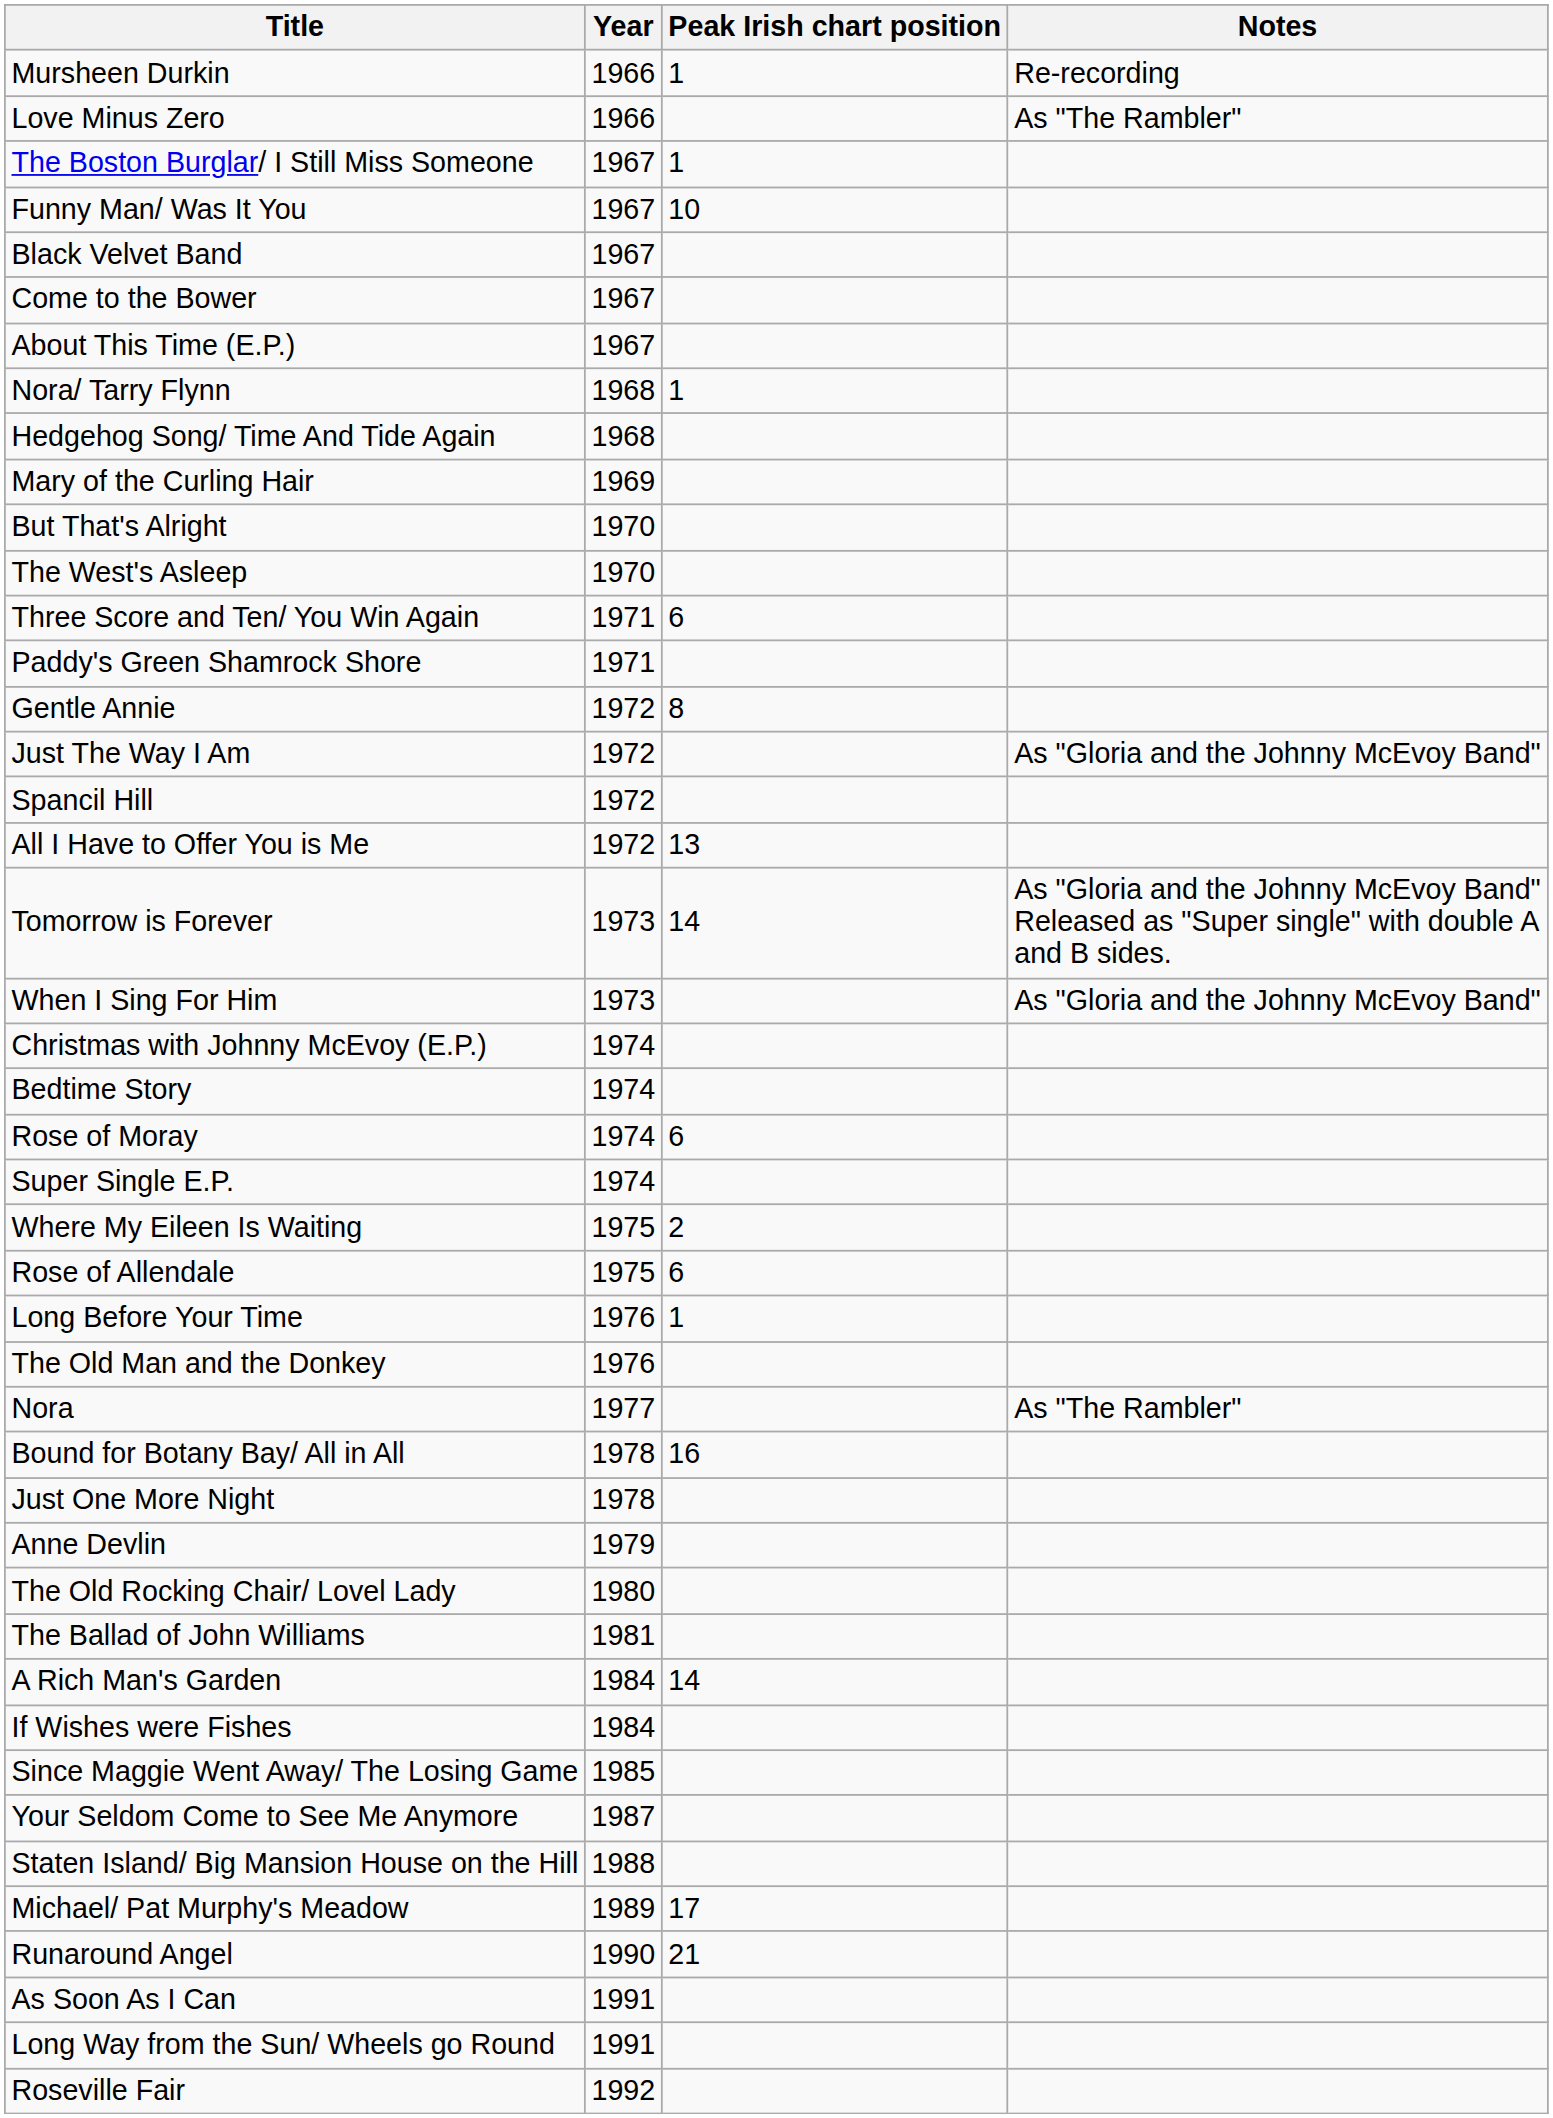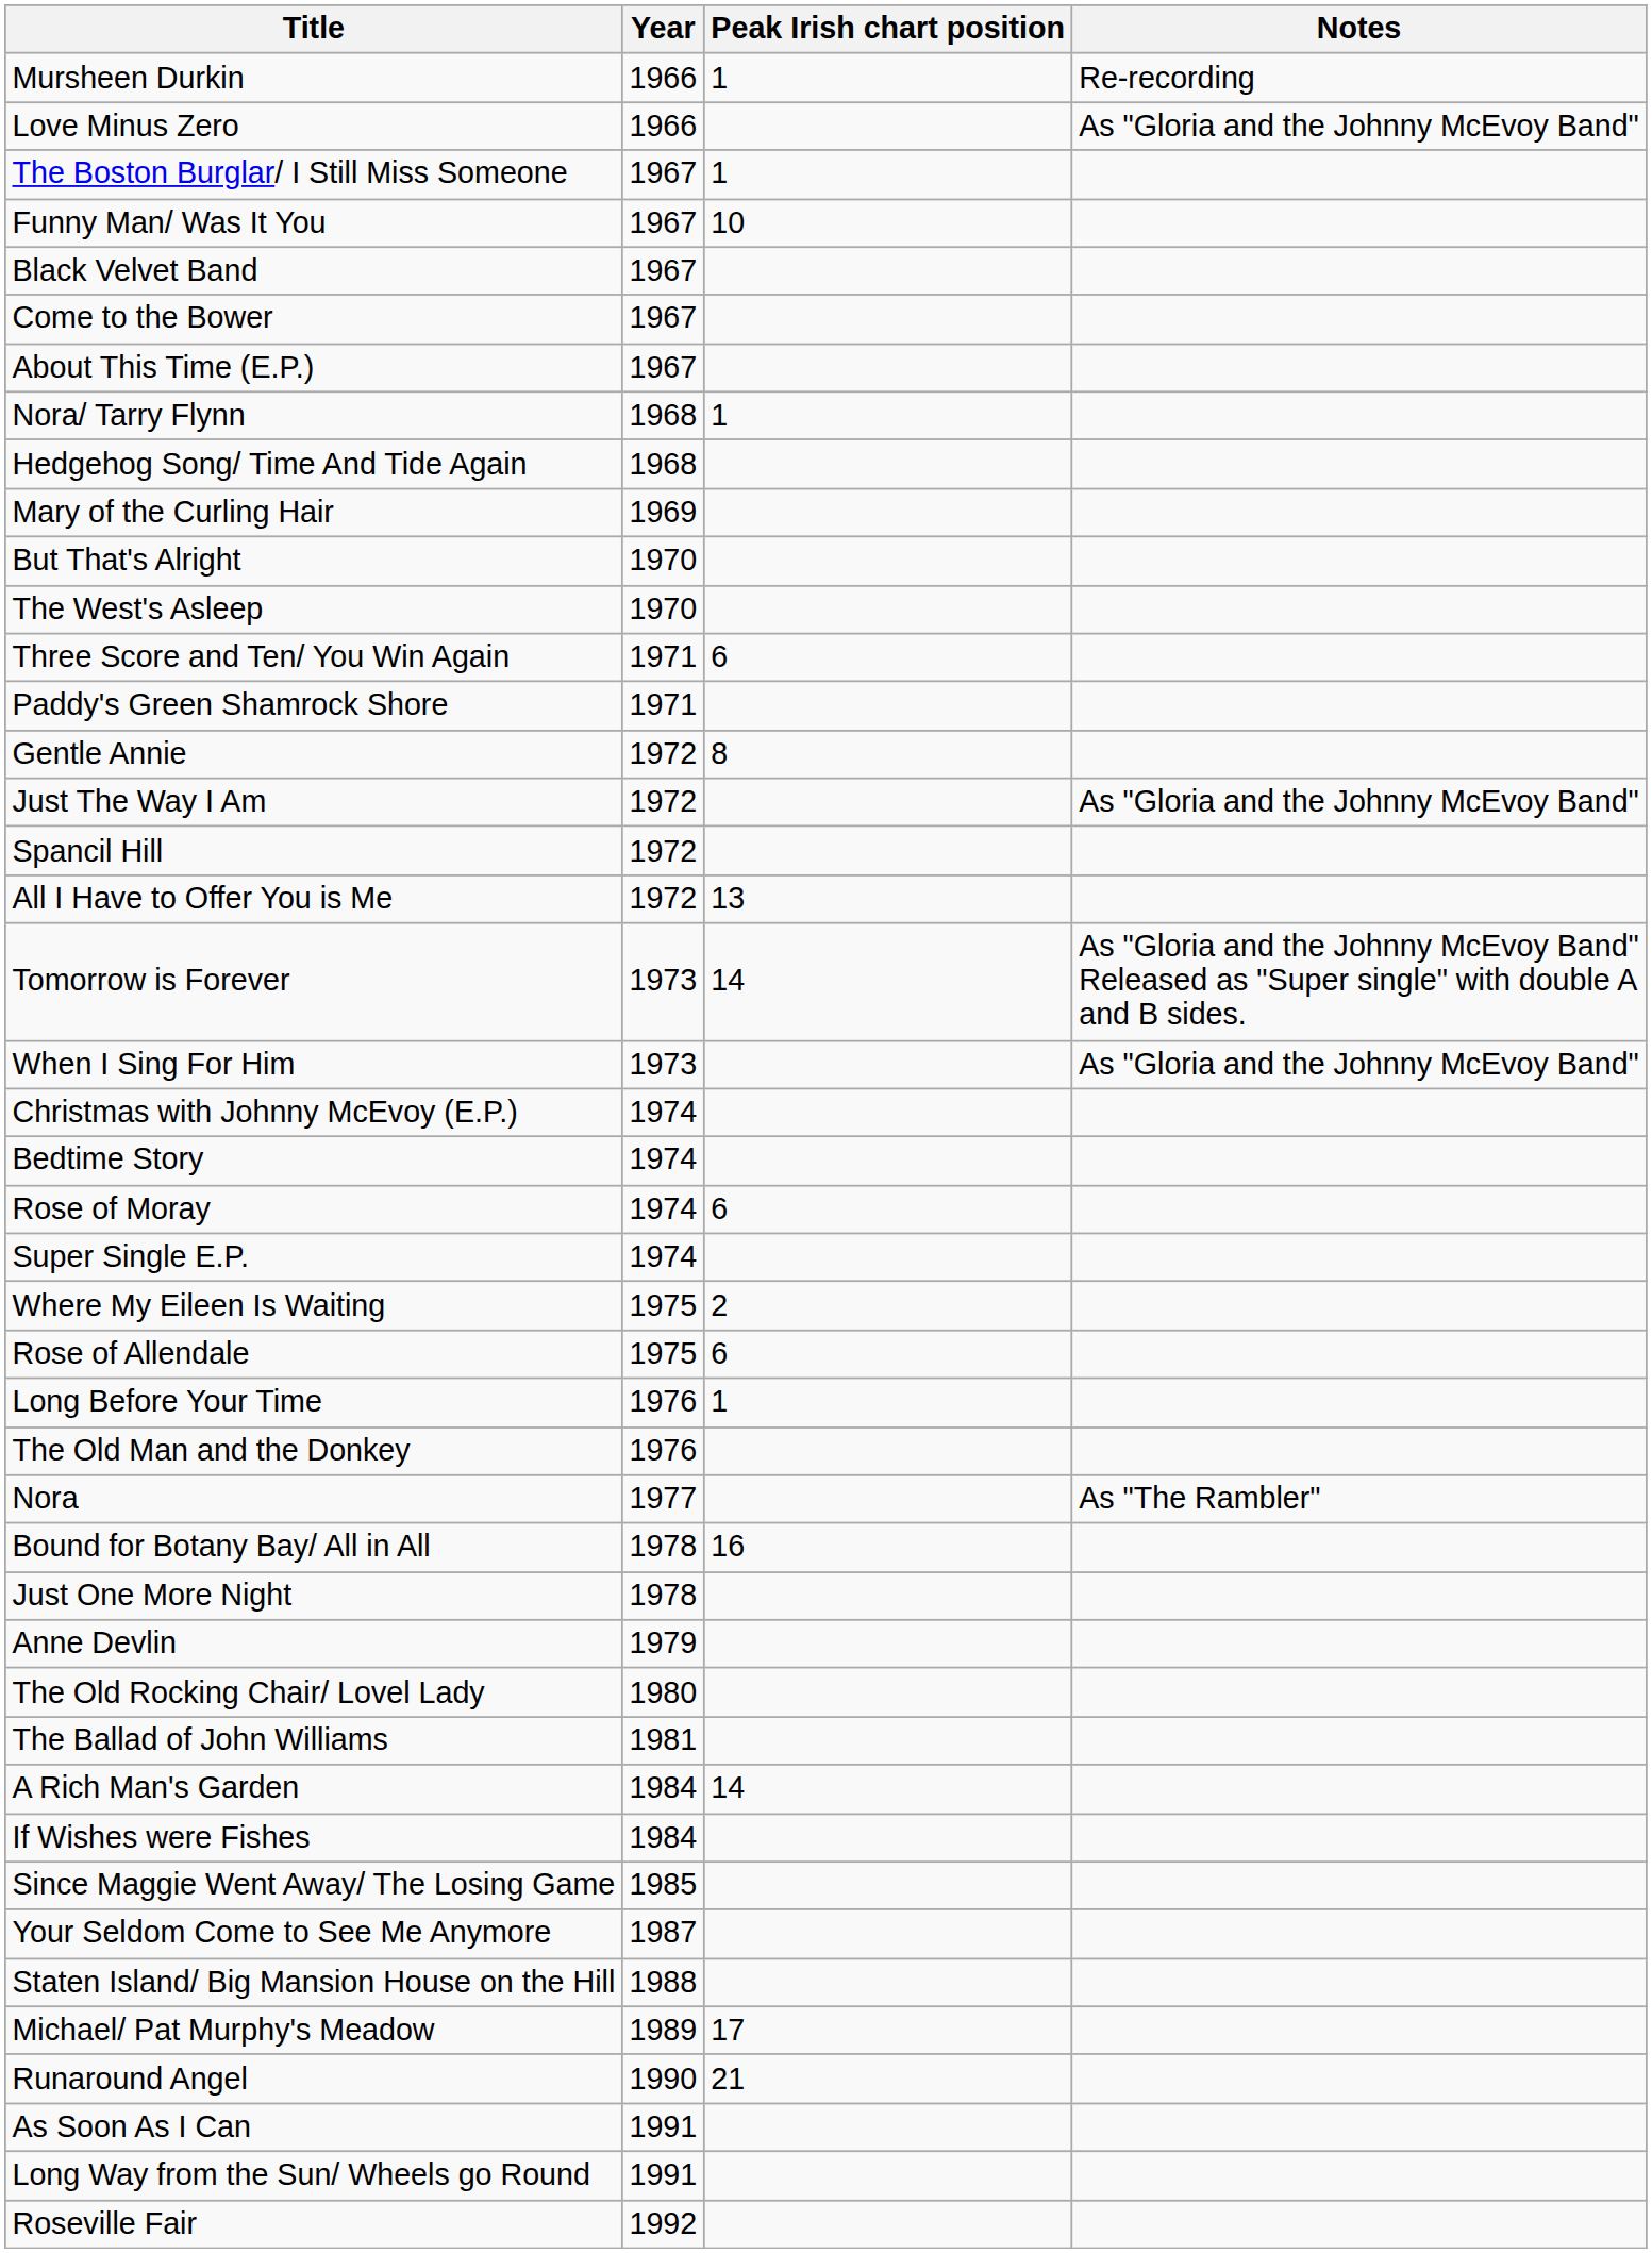Love Minus Zero | Notes: As "The Rambler" -> As "Gloria and the Johnny McEvoy Band"
